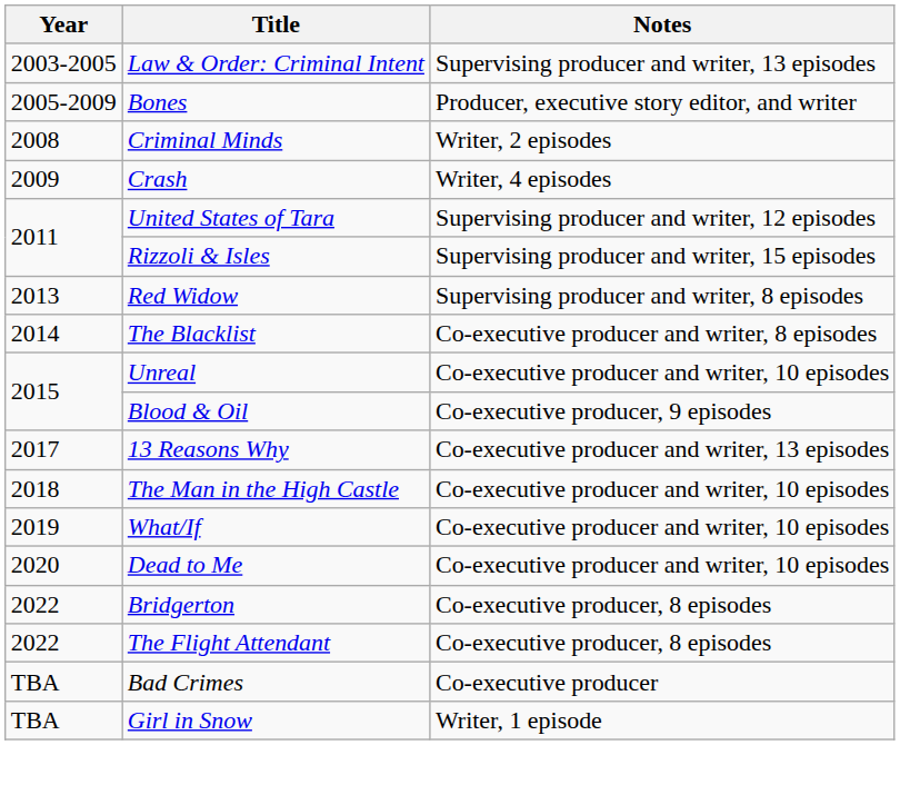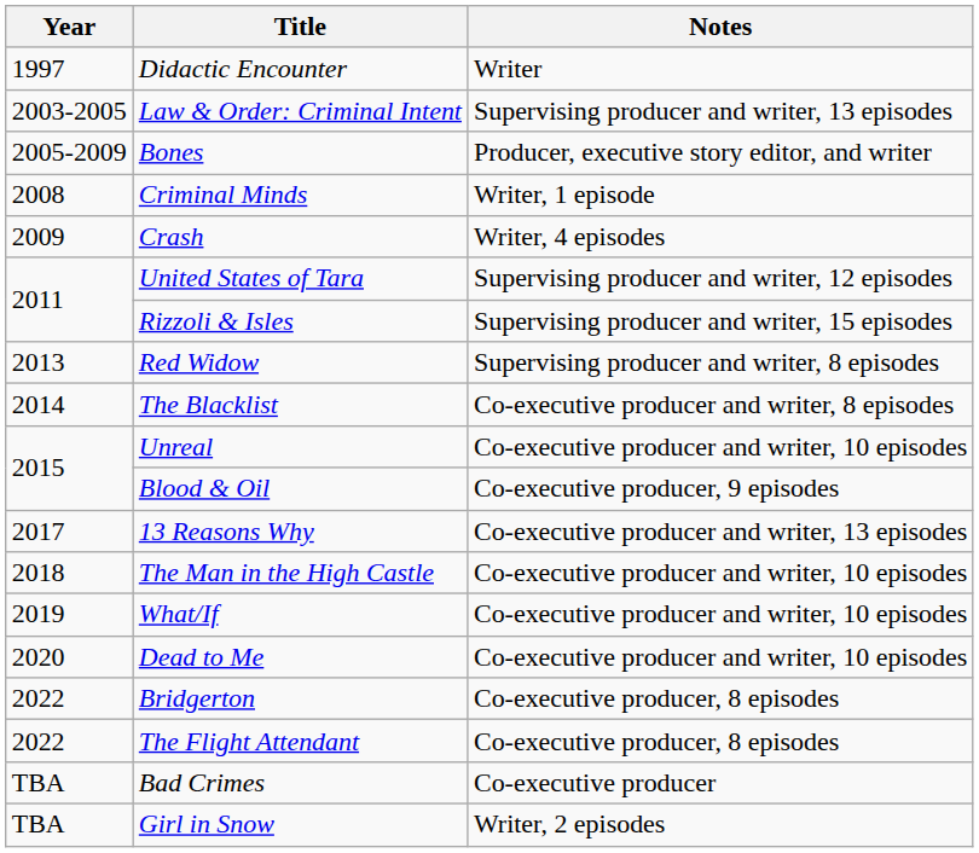+ row: 1997 | Didactic Encounter | Writer
Criminal Minds | Notes: Writer, 2 episodes -> Writer, 1 episode
Girl in Snow | Notes: Writer, 1 episode -> Writer, 2 episodes
